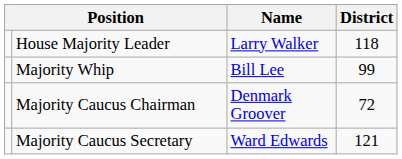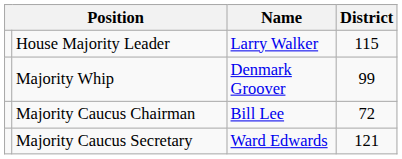House Majority Leader | District: 118 -> 115
Majority Whip | Name: Bill Lee -> Denmark Groover
Majority Caucus Chairman | Name: Denmark Groover -> Bill Lee
